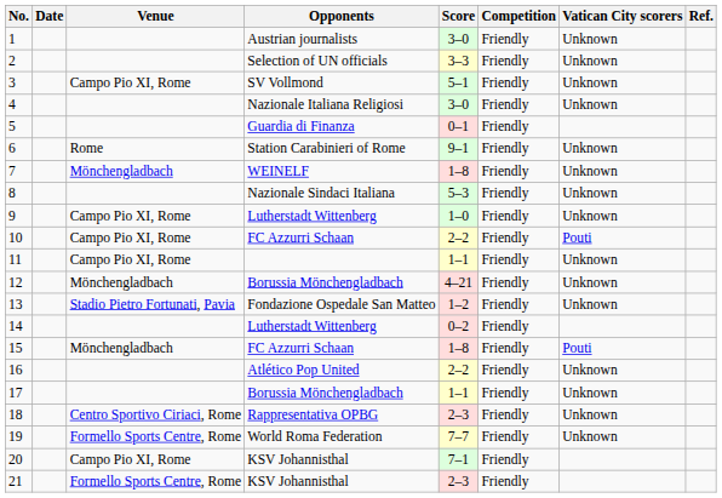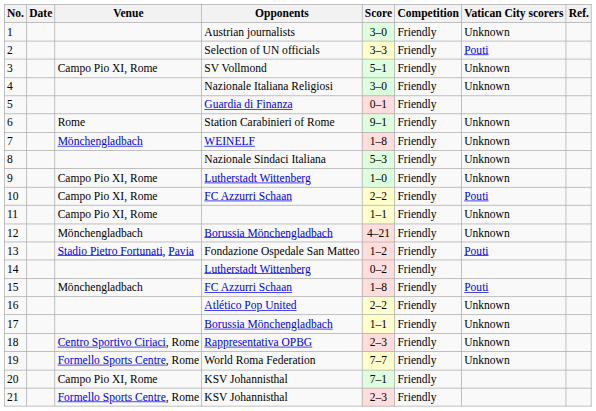2 | Vatican City scorers: Unknown -> Pouti
13 | Vatican City scorers: Unknown -> Pouti
